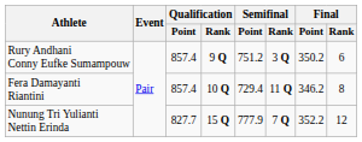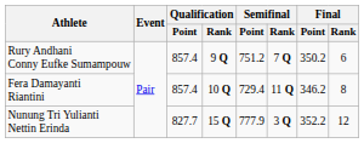Rury Andhani Conny Eufke Sumampouw | Semifinal / Rank: 3 Q -> 7 Q
Nunung Tri Yulianti Nettin Erinda | Semifinal / Rank: 7 Q -> 3 Q
